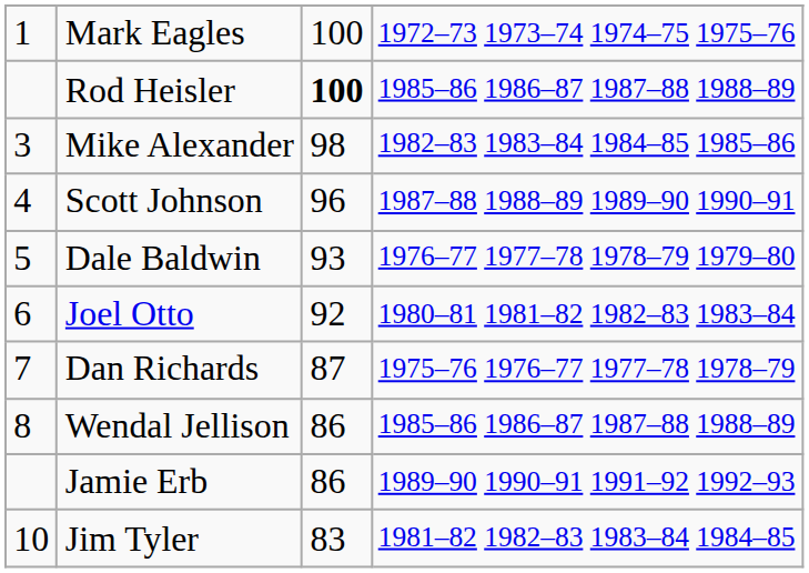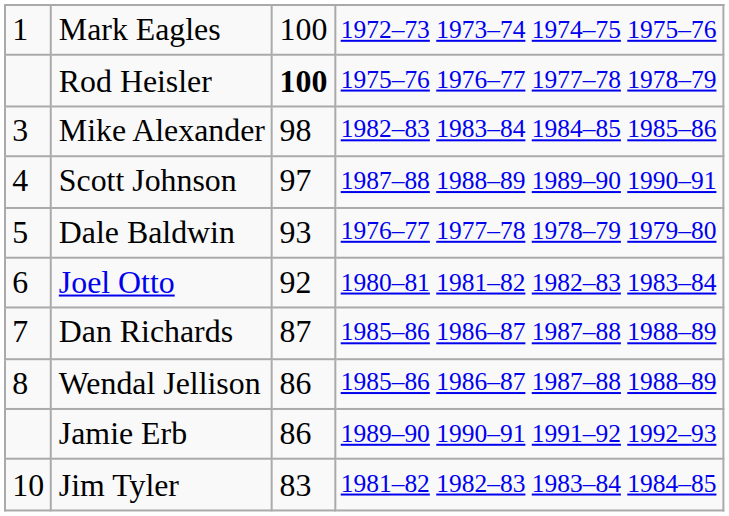Rod Heisler | column 4: 1985–86 1986–87 1987–88 1988–89 -> 1975–76 1976–77 1977–78 1978–79
Scott Johnson | column 3: 96 -> 97
Dan Richards | column 4: 1975–76 1976–77 1977–78 1978–79 -> 1985–86 1986–87 1987–88 1988–89
